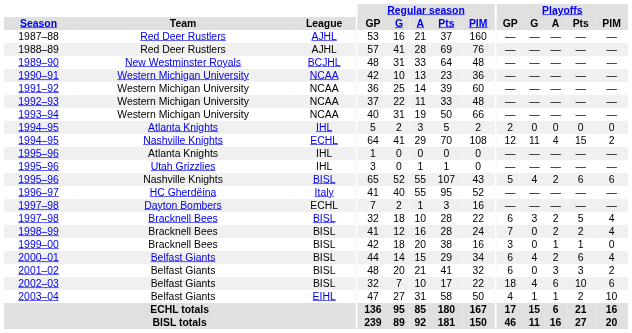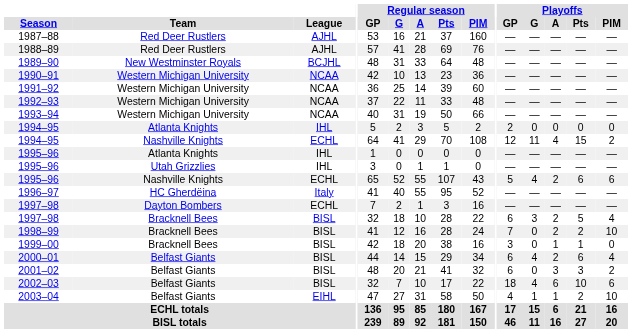1995–96 / Nashville Knights | League: BISL -> ECHL
1998–99 | Playoffs / PIM: 4 -> 10
